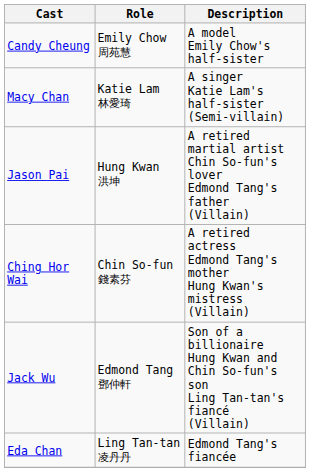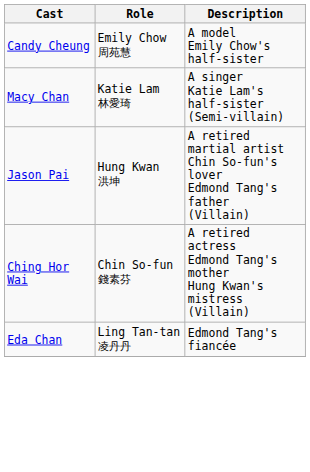- row: Jack Wu | Edmond Tang 鄧仲軒 | Son of a billionaire Hung Kwan and Chin So-fun's son Ling Tan-tan's fiancé (Villain)
